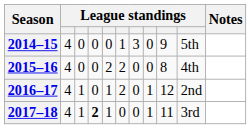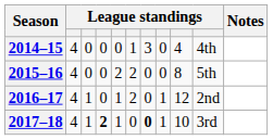2014–15 | column 9: 9 -> 4
2014–15 | column 10: 5th -> 4th
2015–16 | column 10: 4th -> 5th
2017–18 | column 7: normal -> bold
2017–18 | column 9: 11 -> 10
